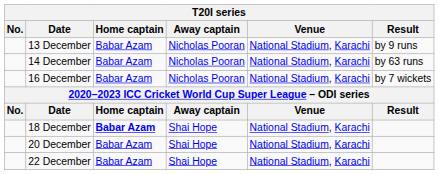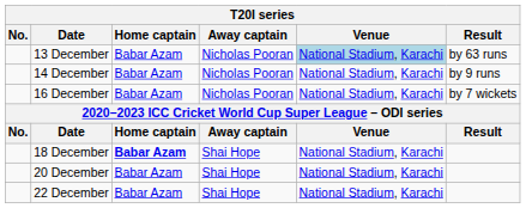13 December | Venue: no background -> lightblue background
13 December | Result: by 9 runs -> by 63 runs
14 December | Result: by 63 runs -> by 9 runs
